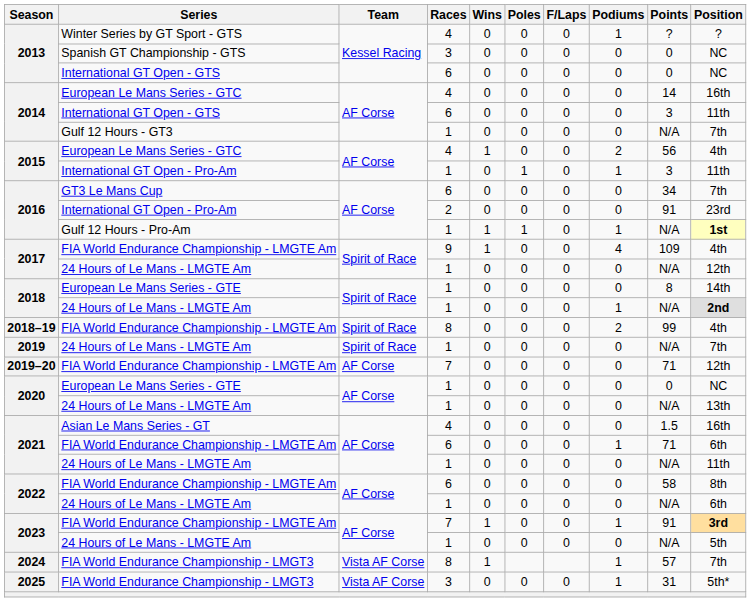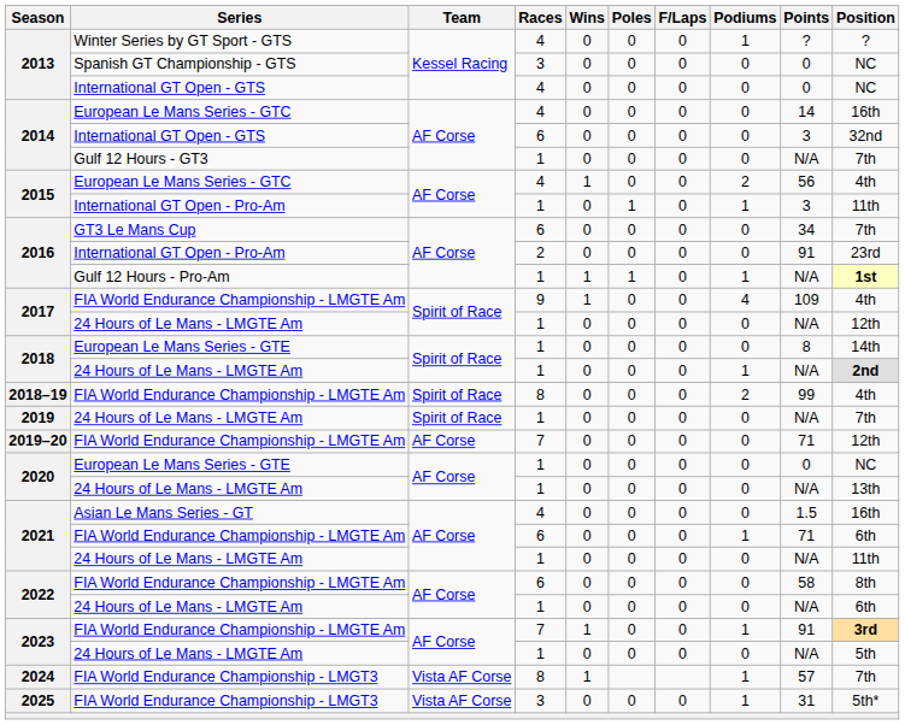2013 / International GT Open - GTS | Races: 6 -> 4
2014 / International GT Open - GTS | Position: 11th -> 32nd
